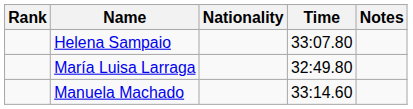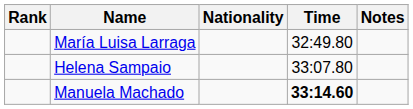rows swapped: María Luisa Larraga <-> Helena Sampaio
Manuela Machado | Time: normal -> bold
